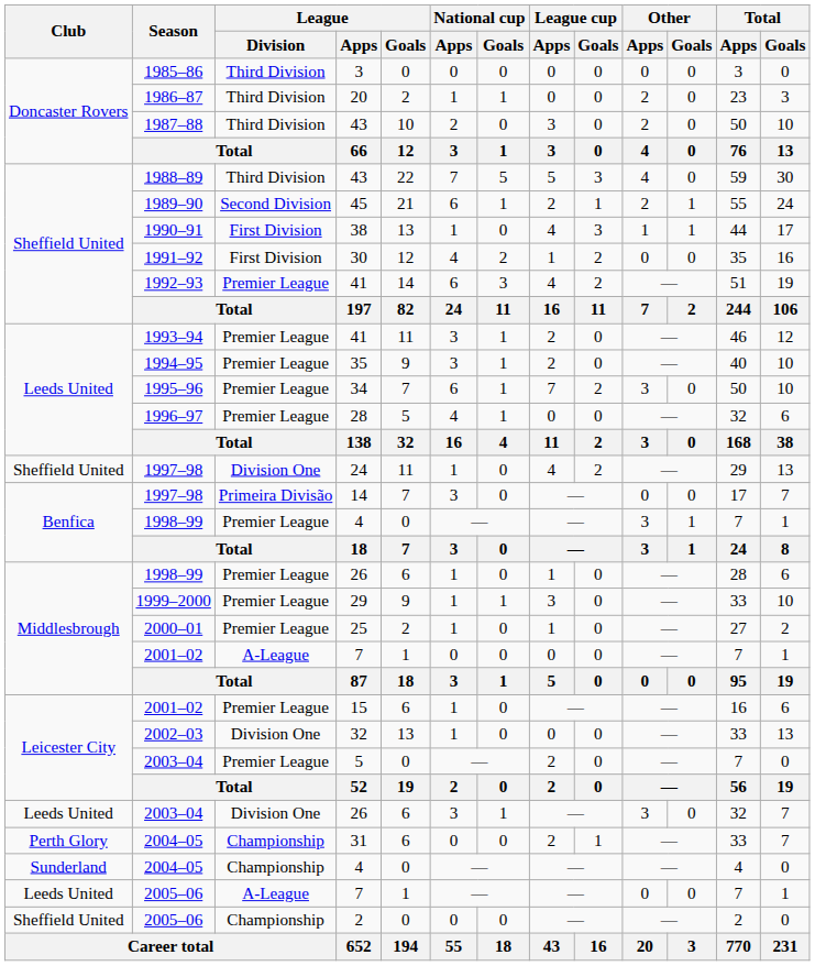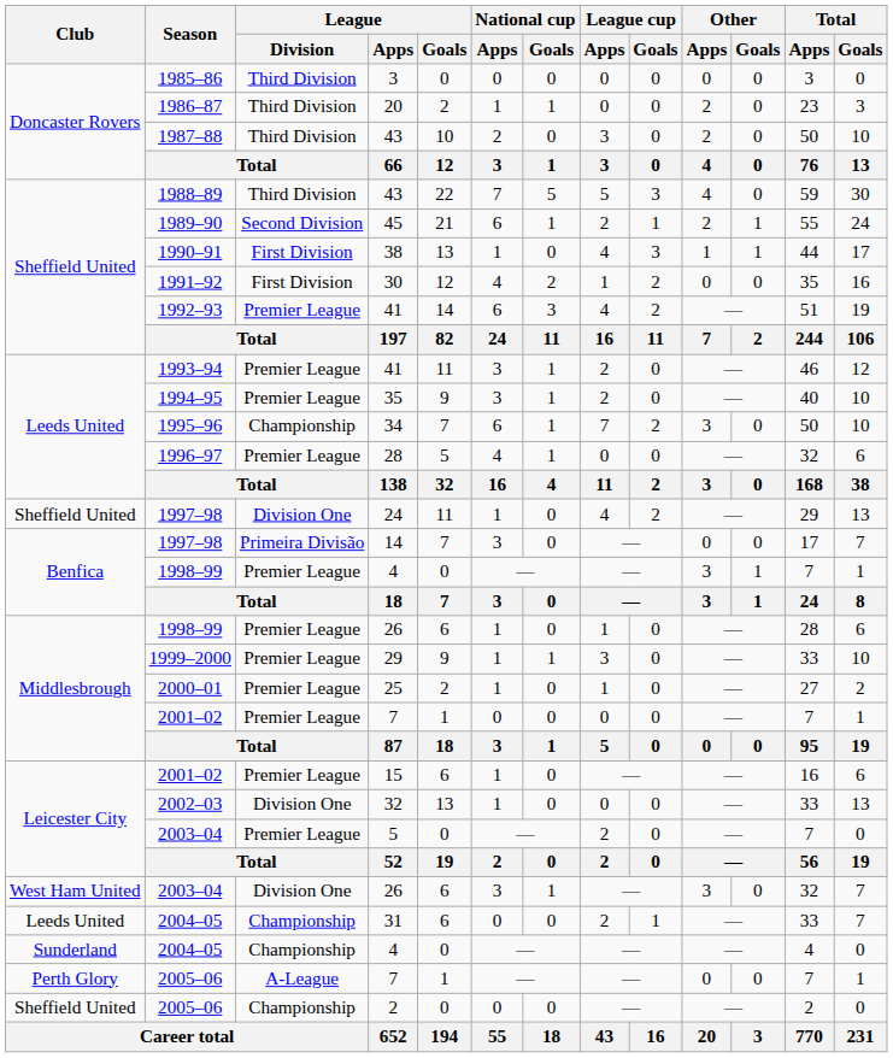34 | League / Division: Premier League -> Championship
2001–02 / 7 | League / Division: A-League -> Premier League
2003–04 / 26 | Club: Leeds United -> West Ham United
31 | Club: Perth Glory -> Leeds United
2005–06 / 7 | Club: Leeds United -> Perth Glory
